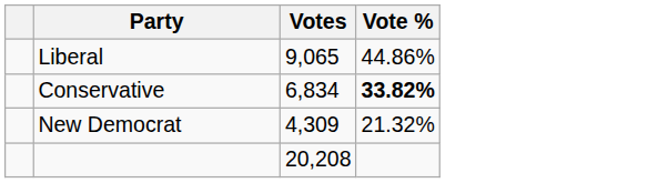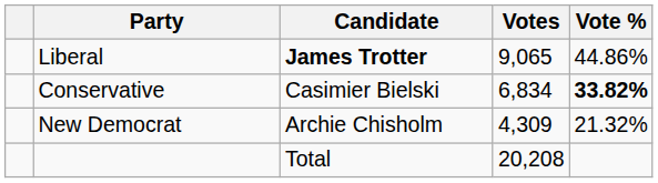+ column: Candidate | James Trotter | Casimier Bielski | Archie Chisholm | Total
